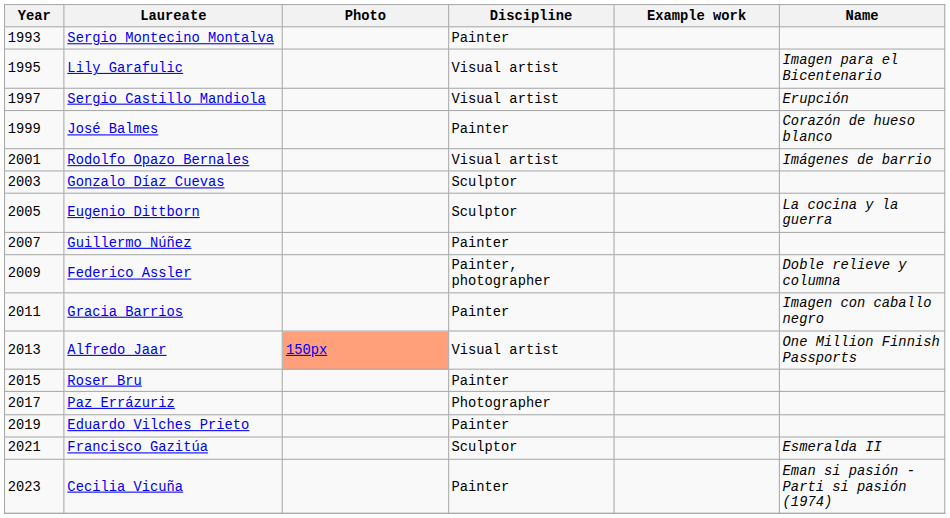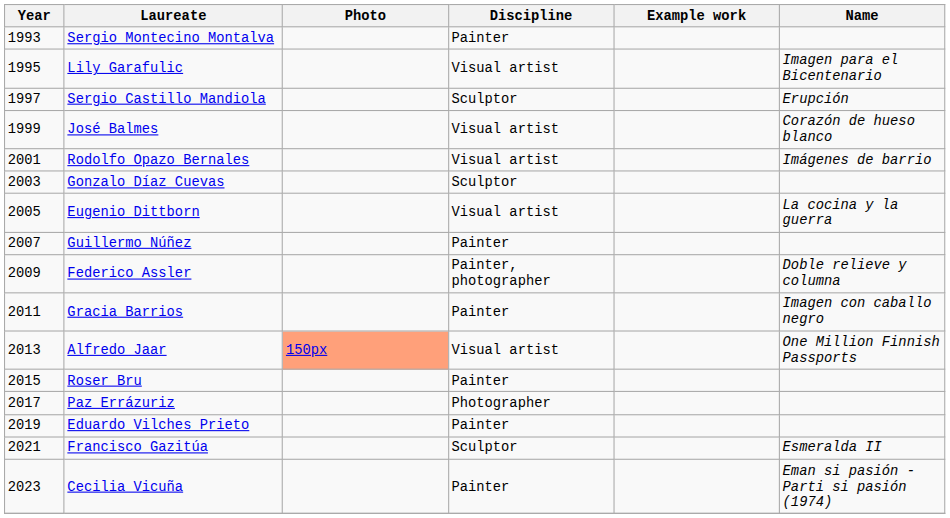Sergio Castillo Mandiola | Discipline: Visual artist -> Sculptor
José Balmes | Discipline: Painter -> Visual artist
Eugenio Dittborn | Discipline: Sculptor -> Visual artist
